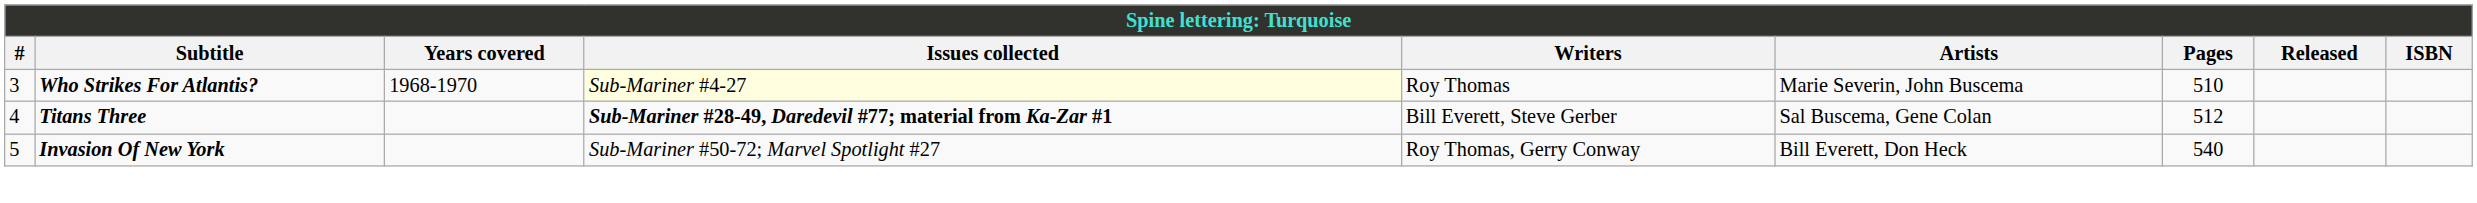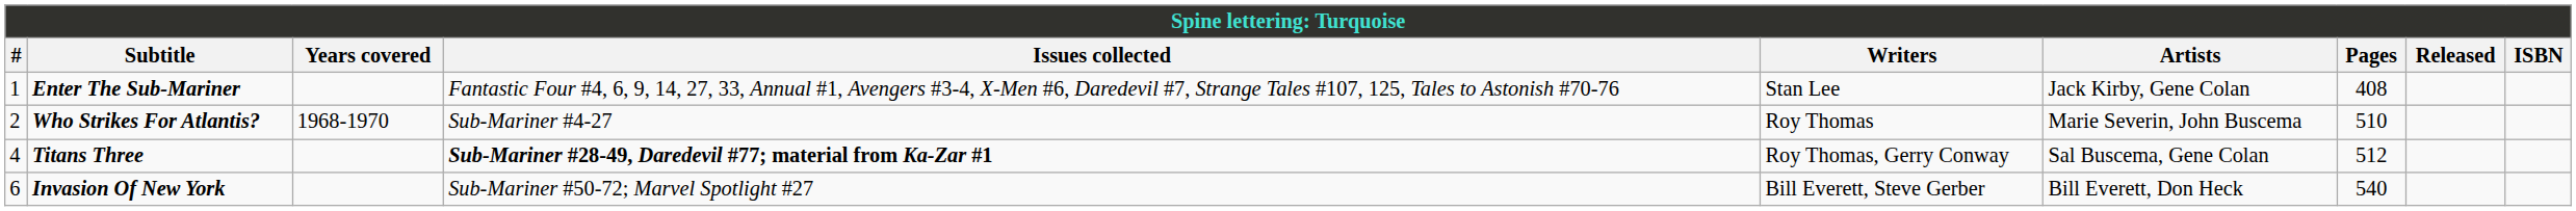+ row: 1 | Enter The Sub-Mariner | Fantastic Four #4, 6, 9, 14, 27, 33, Annual #1, Avengers #3-4, X-Men #6, Daredevil #7, Strange Tales #107, 125, Tales to Astonish #70-76 | Stan Lee | Jack Kirby, Gene Colan | 408
Who Strikes For Atlantis? | #: 3 -> 2
Who Strikes For Atlantis? | Issues collected: lightyellow background -> no background
Titans Three | Writers: Bill Everett, Steve Gerber -> Roy Thomas, Gerry Conway
Invasion Of New York | #: 5 -> 6
Invasion Of New York | Writers: Roy Thomas, Gerry Conway -> Bill Everett, Steve Gerber
